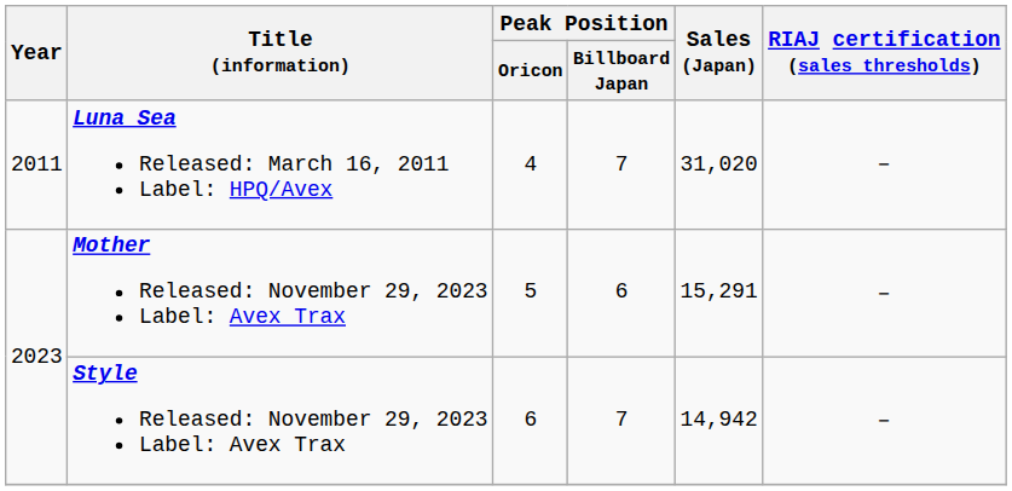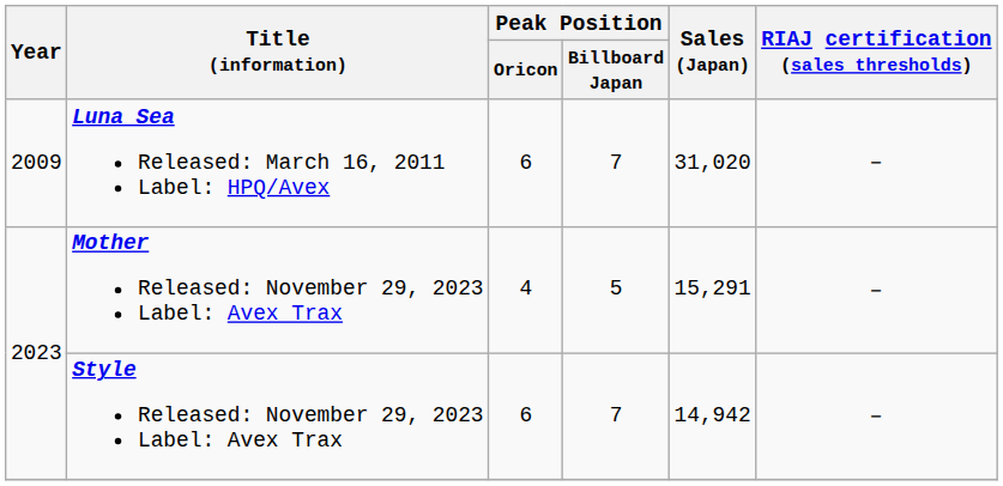Luna Sea Released: March 16, 2011 Label: HPQ/Avex | Year: 2011 -> 2009
Luna Sea Released: March 16, 2011 Label: HPQ/Avex | Peak Position / Oricon: 4 -> 6
Mother Released: November 29, 2023 Label: Avex Trax | Peak Position / Oricon: 5 -> 4
Mother Released: November 29, 2023 Label: Avex Trax | Peak Position / Billboard Japan: 6 -> 5
